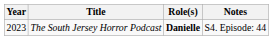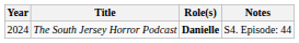The South Jersey Horror Podcast | Year: 2023 -> 2024
